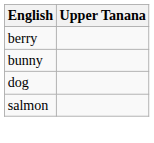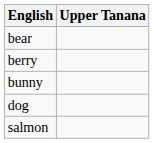+ row: bear
